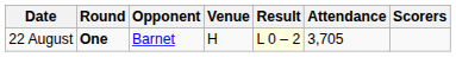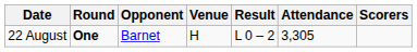22 August | Result: lightyellow background -> no background
22 August | Attendance: 3,705 -> 3,305
